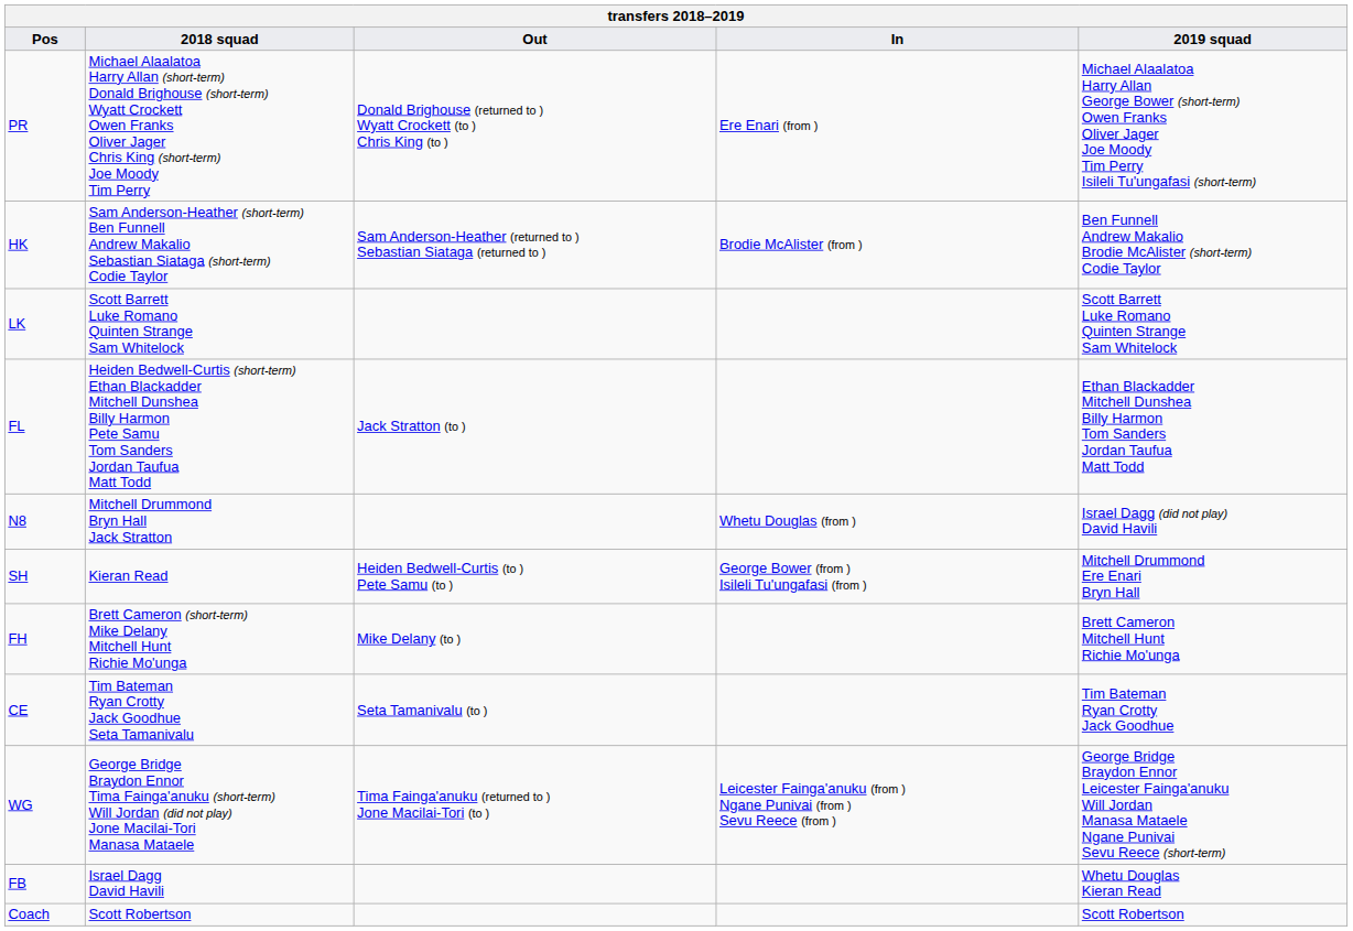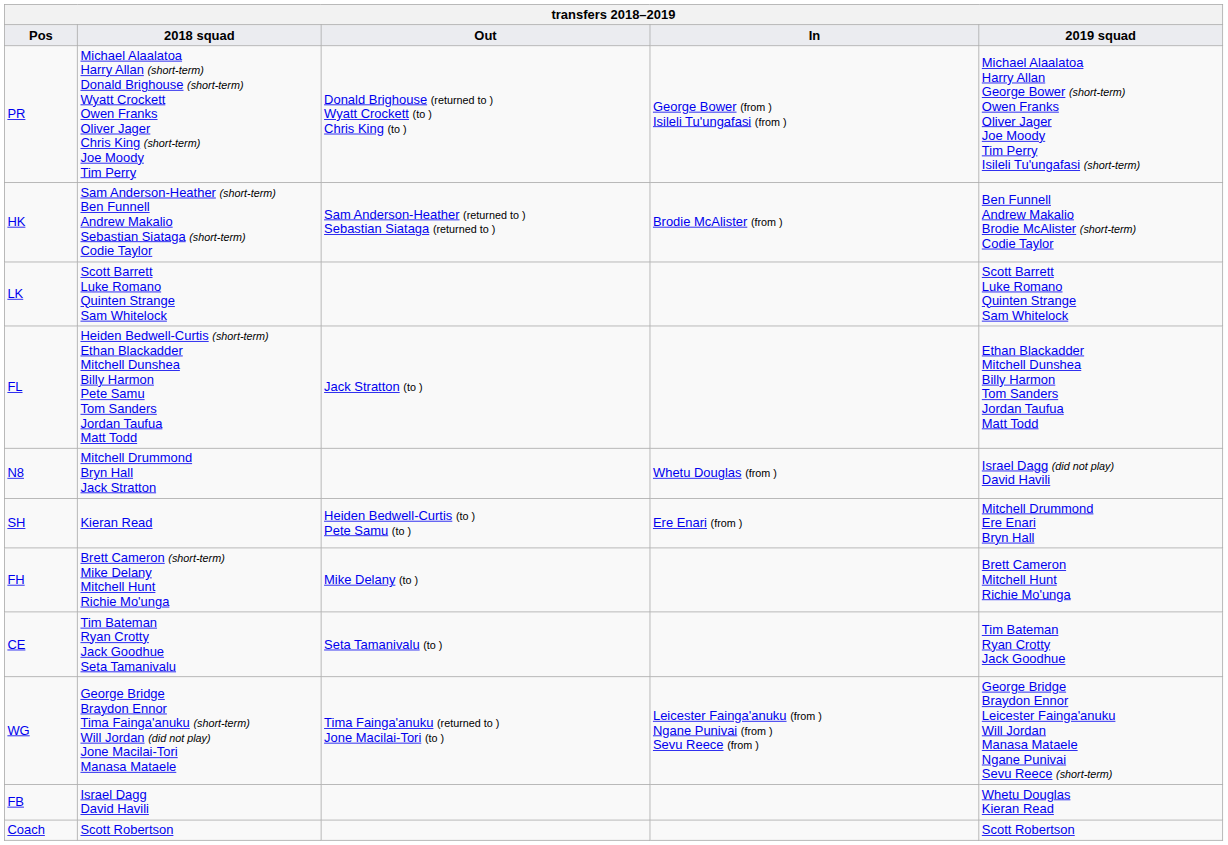PR | In: Ere Enari (from ) -> George Bower (from ) Isileli Tu'ungafasi (from )
SH | In: George Bower (from ) Isileli Tu'ungafasi (from ) -> Ere Enari (from )
